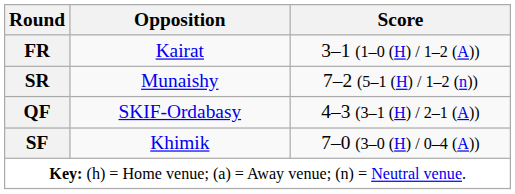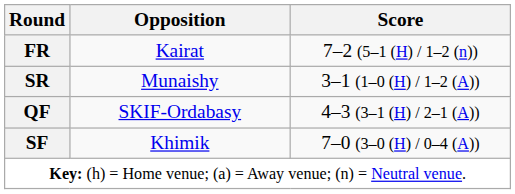FR | Score: 3–1 (1–0 (H) / 1–2 (A)) -> 7–2 (5–1 (H) / 1–2 (n))
SR | Score: 7–2 (5–1 (H) / 1–2 (n)) -> 3–1 (1–0 (H) / 1–2 (A))
